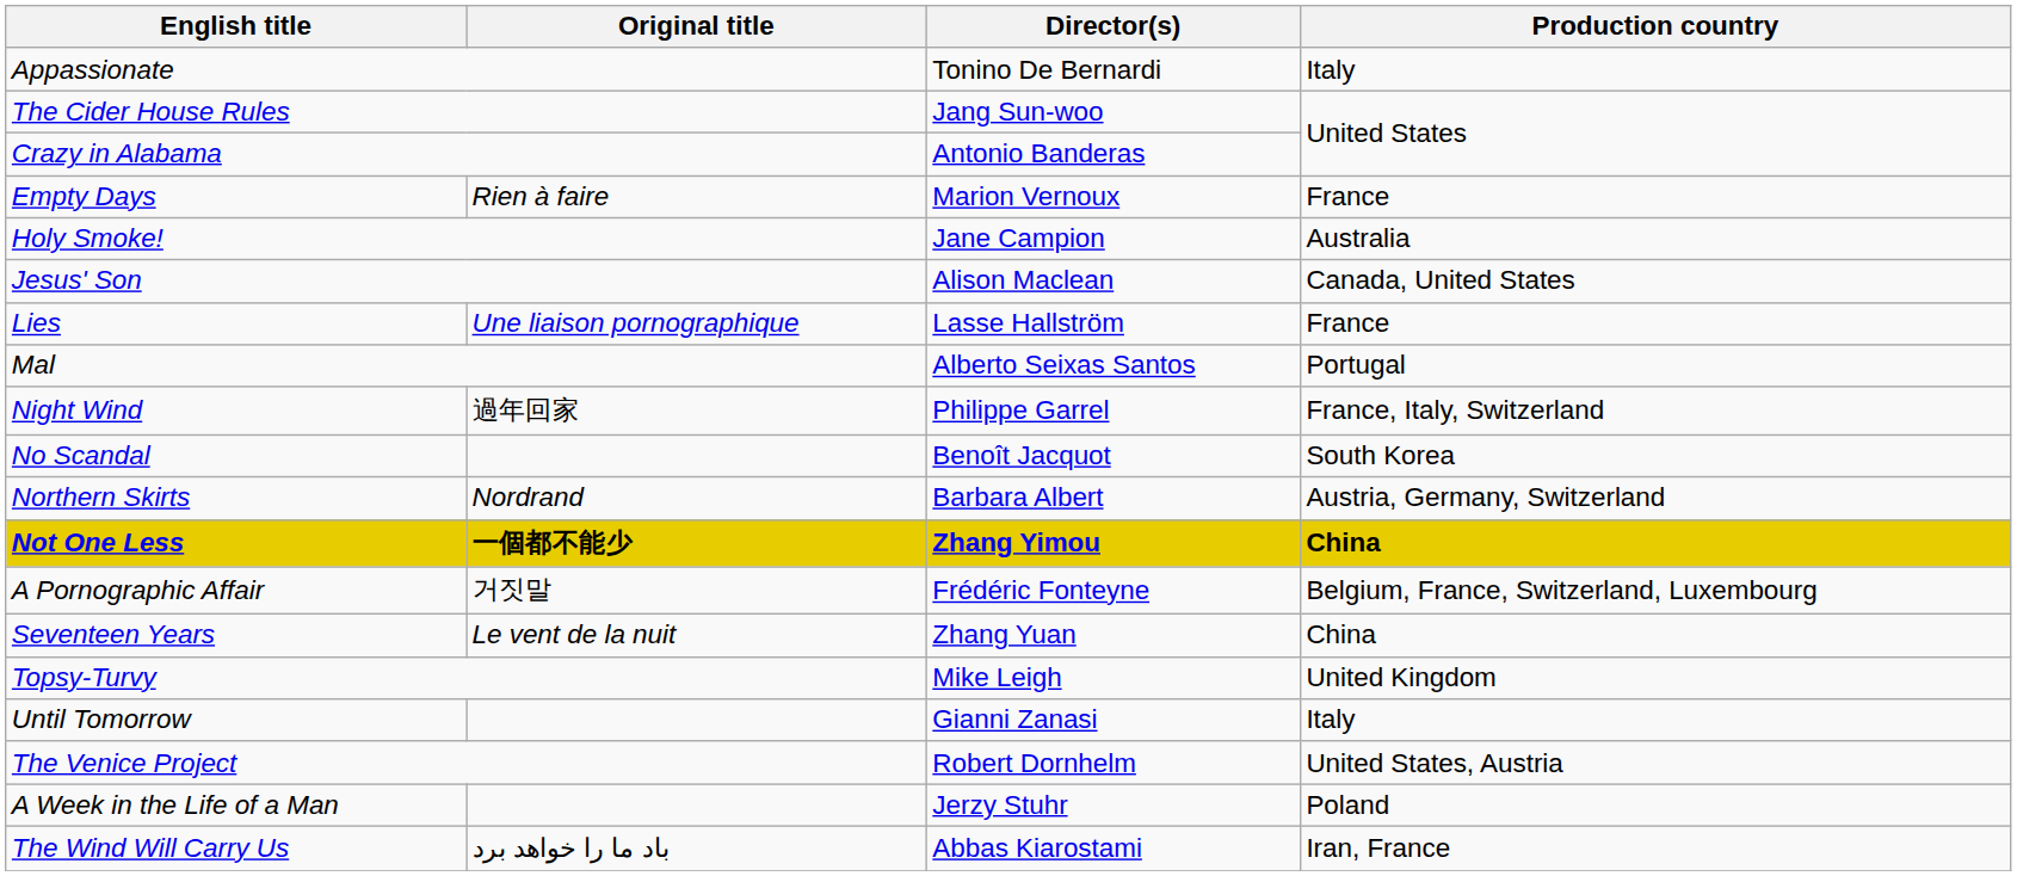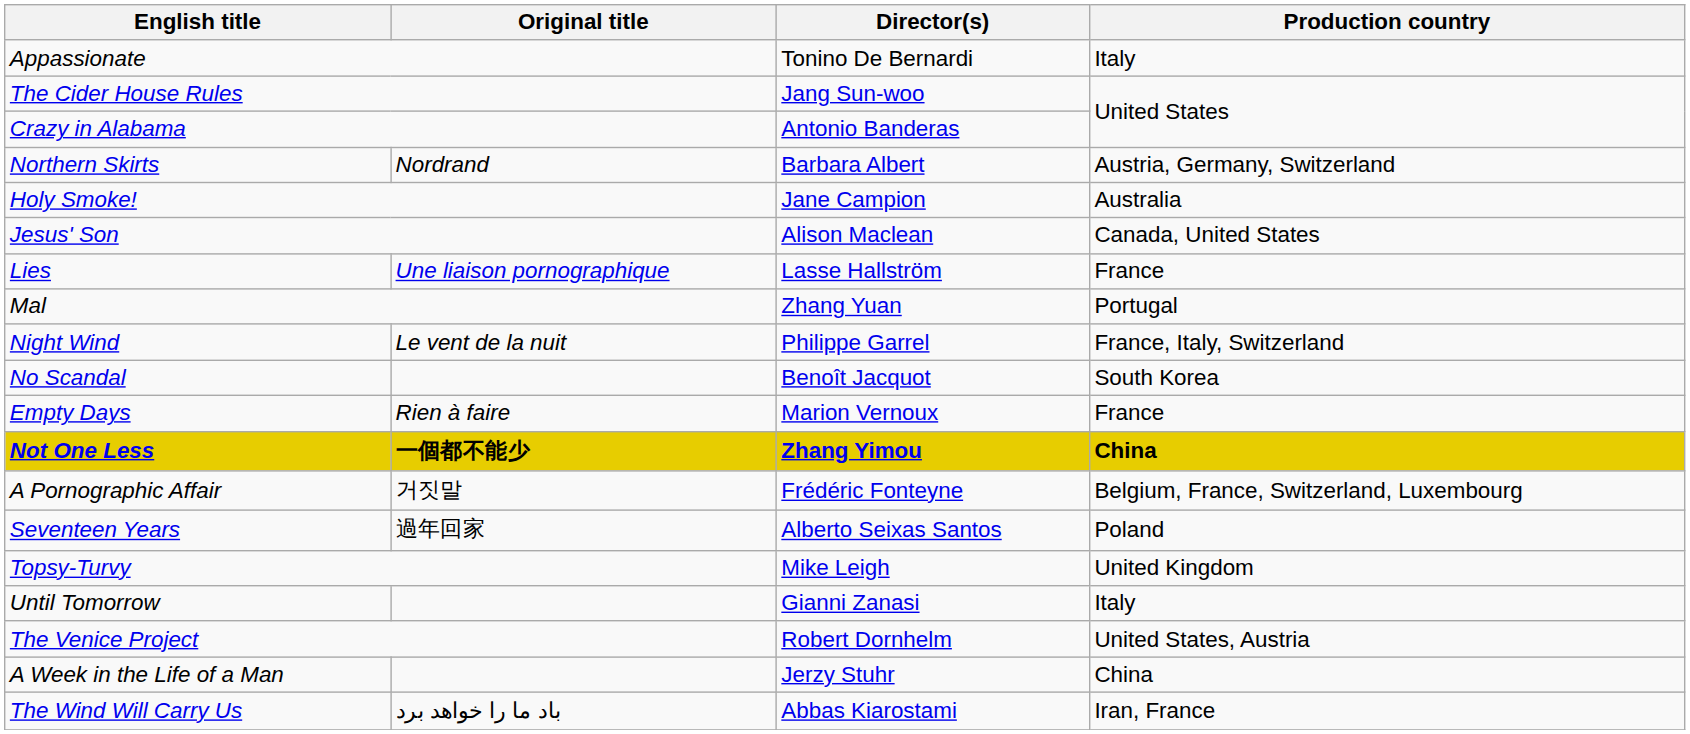rows swapped: Empty Days <-> Northern Skirts
Mal | Director(s): Alberto Seixas Santos -> Zhang Yuan
Night Wind | Original title: 過年回家 -> Le vent de la nuit
Seventeen Years | Original title: Le vent de la nuit -> 過年回家
Seventeen Years | Director(s): Zhang Yuan -> Alberto Seixas Santos
Seventeen Years | Production country: China -> Poland
A Week in the Life of a Man | Production country: Poland -> China
